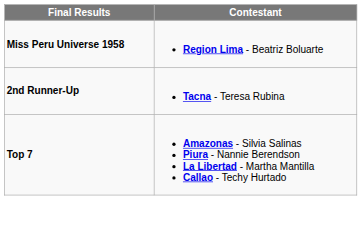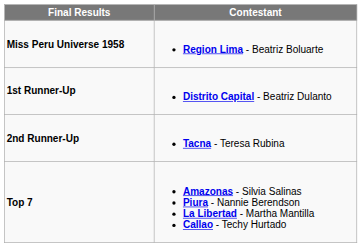+ row: 1st Runner-Up | Distrito Capital - Beatriz Dulanto
